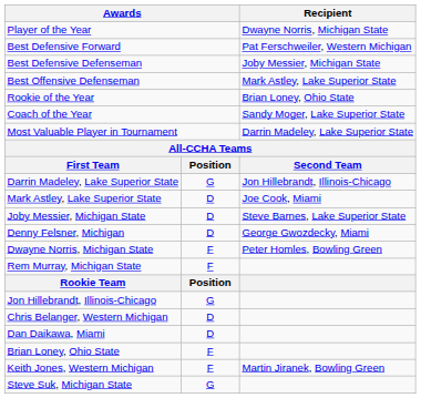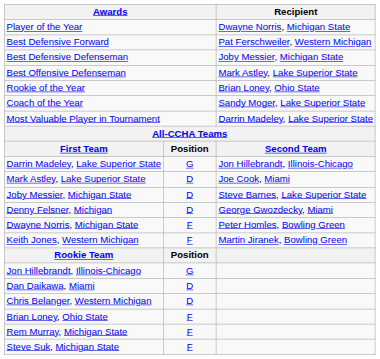rows swapped: Keith Jones, Western Michigan <-> Rem Murray, Michigan State
rows swapped: Chris Belanger, Western Michigan <-> Dan Daikawa, Miami
Steve Suk, Michigan State | column 2: G -> F
